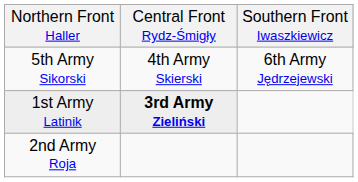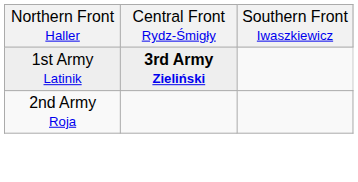- row: 5th Army Sikorski | 4th Army Skierski | 6th Army Jędrzejewski
